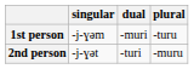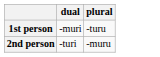- column: singular | -j-ɣəm | -j-ɣət
